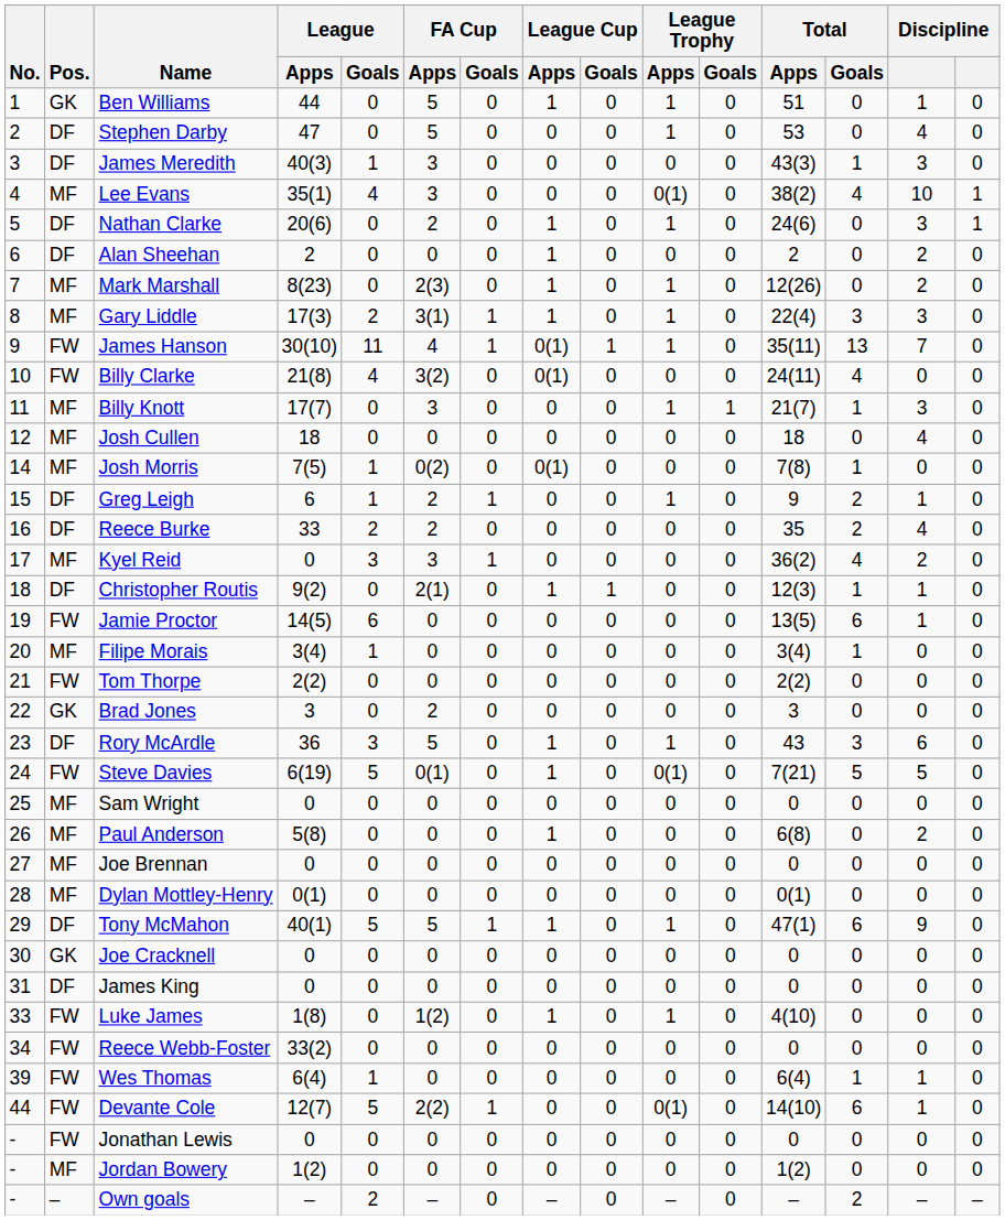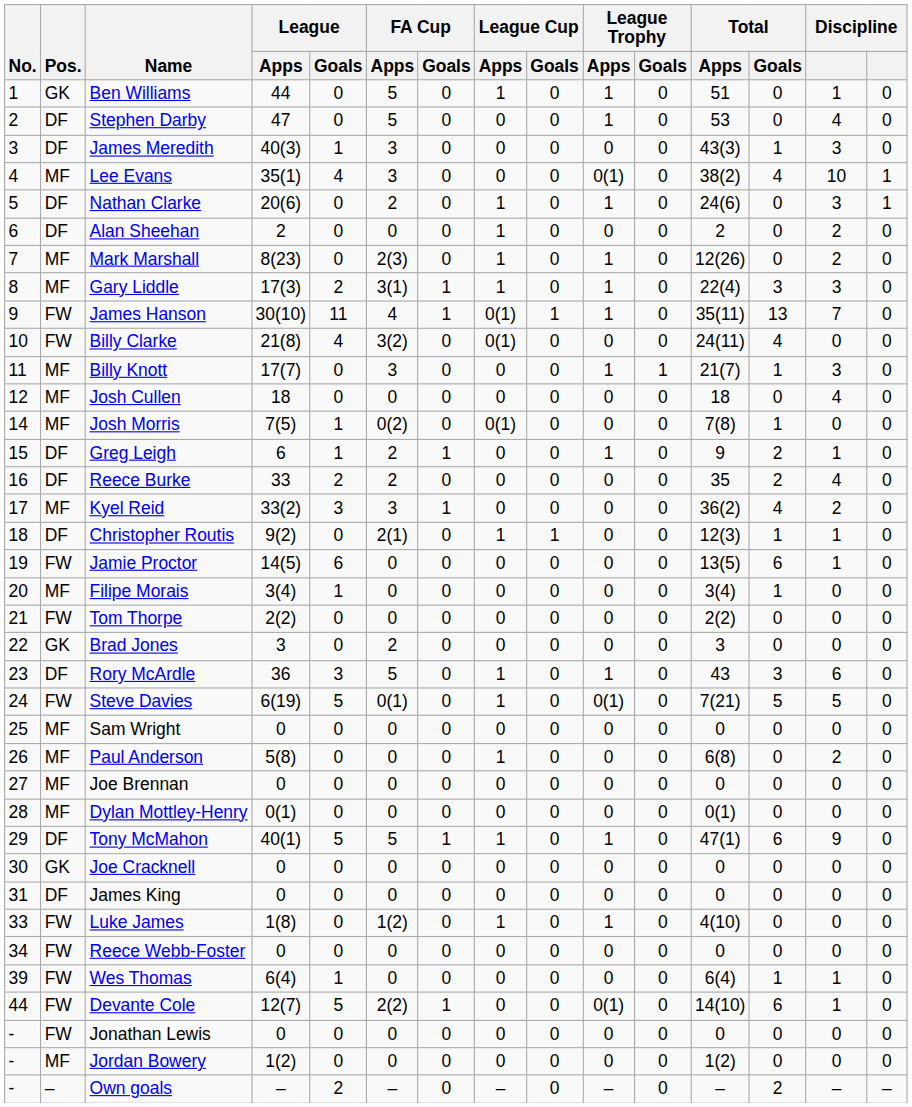Kyel Reid | League / Apps: 0 -> 33(2)
Reece Webb-Foster | League / Apps: 33(2) -> 0
